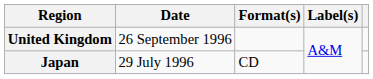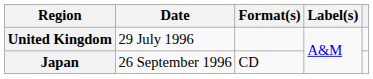United Kingdom | Date: 26 September 1996 -> 29 July 1996
Japan | Date: 29 July 1996 -> 26 September 1996
